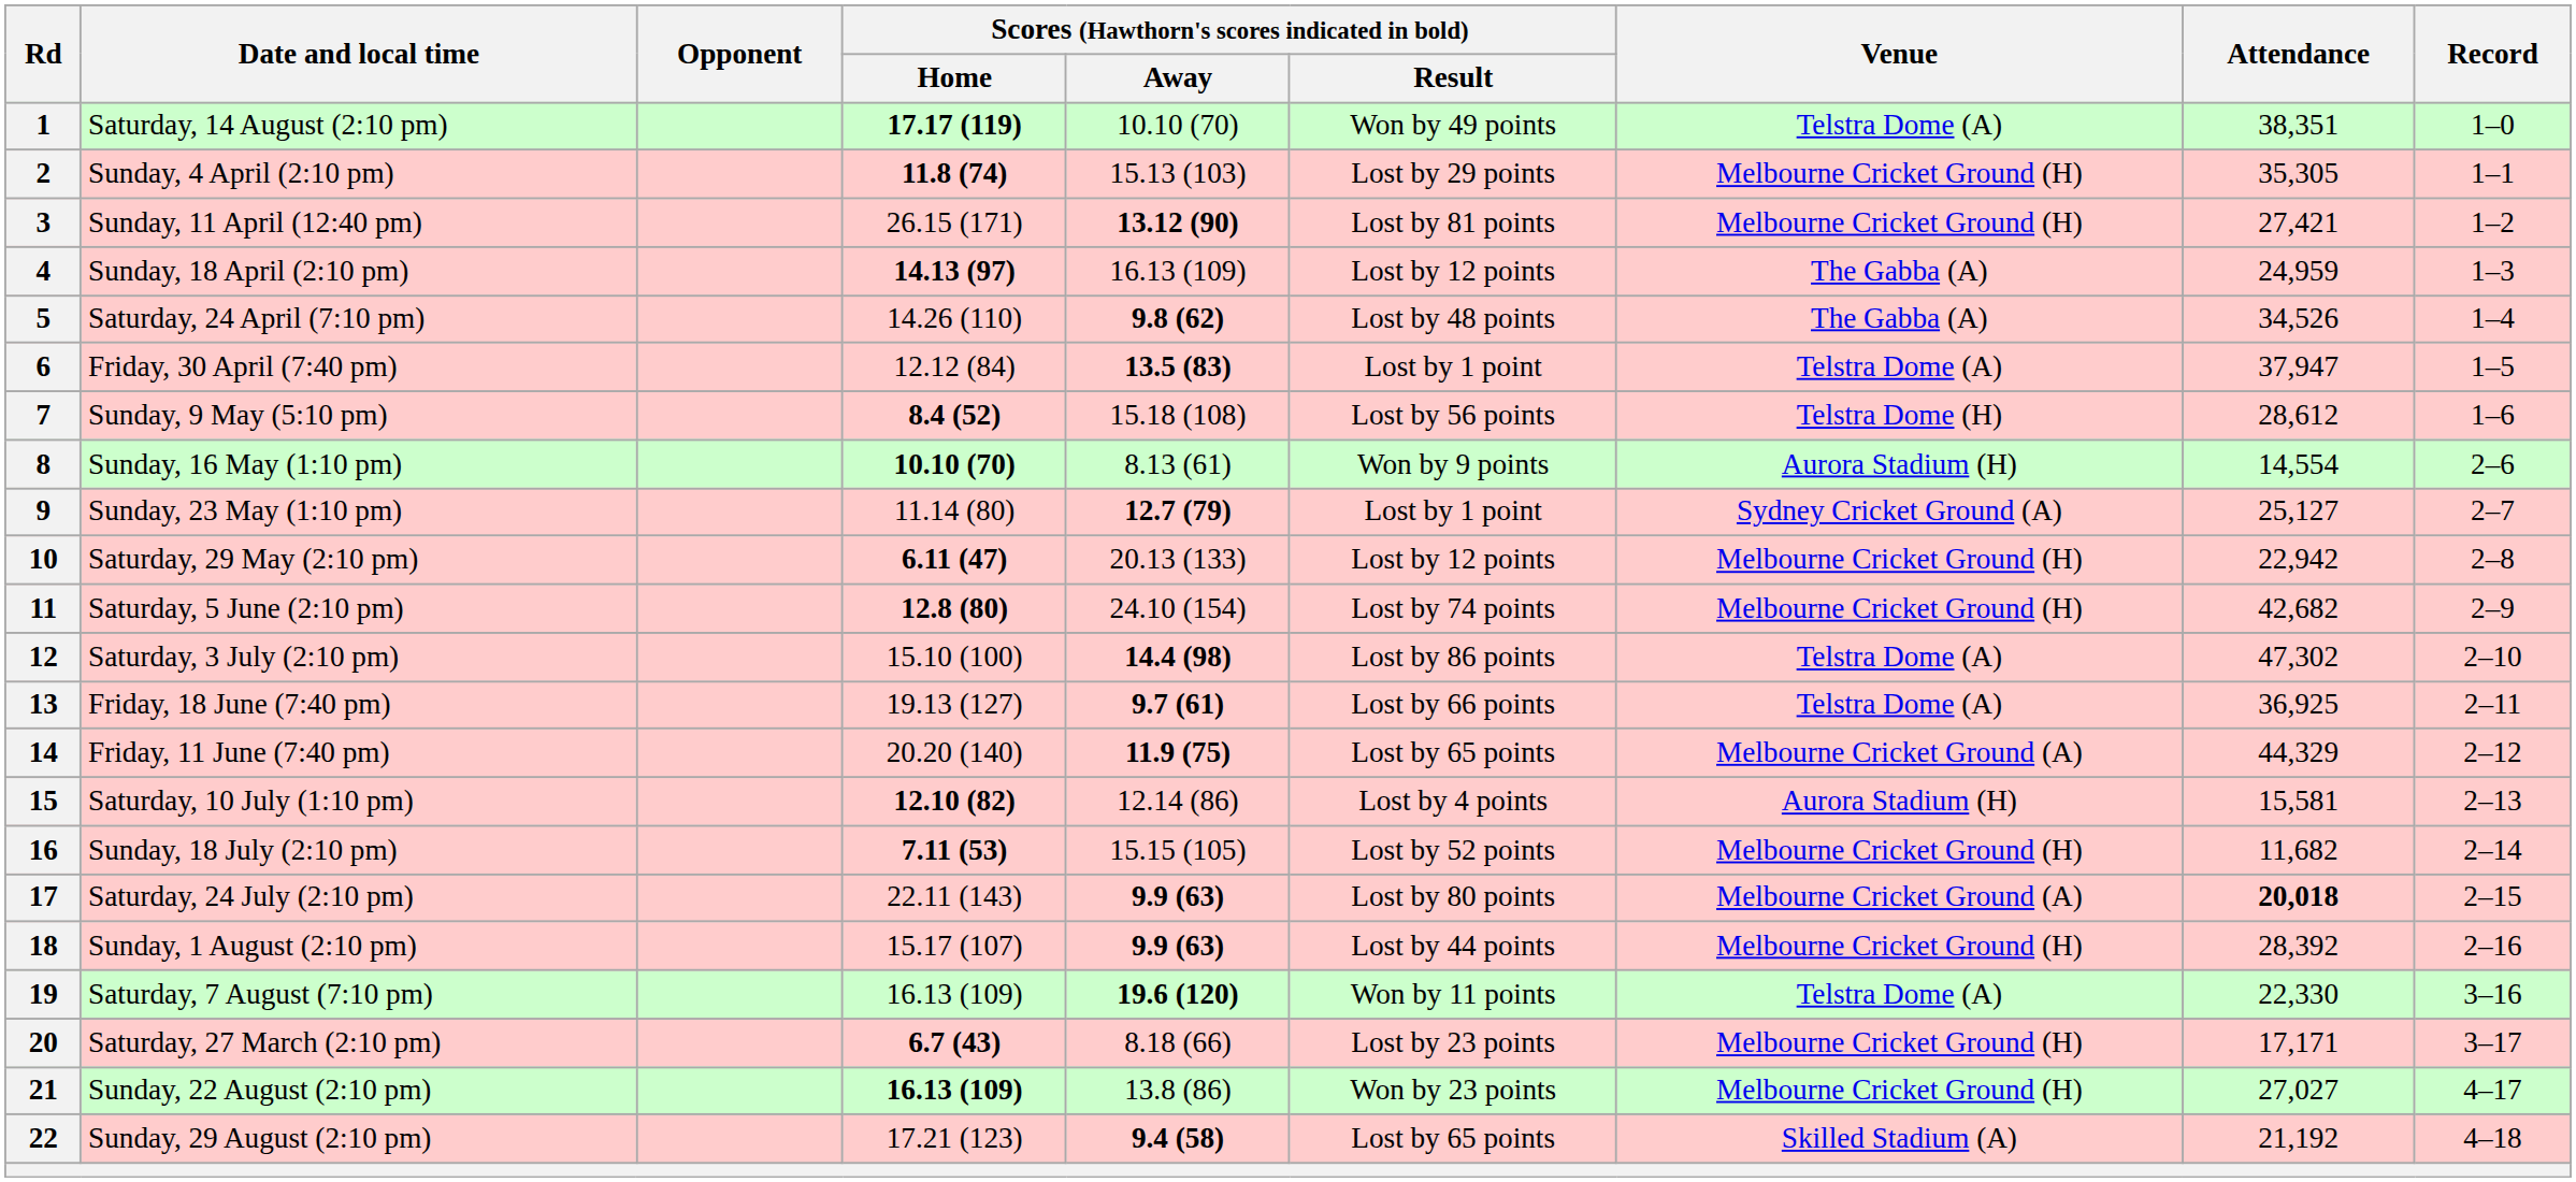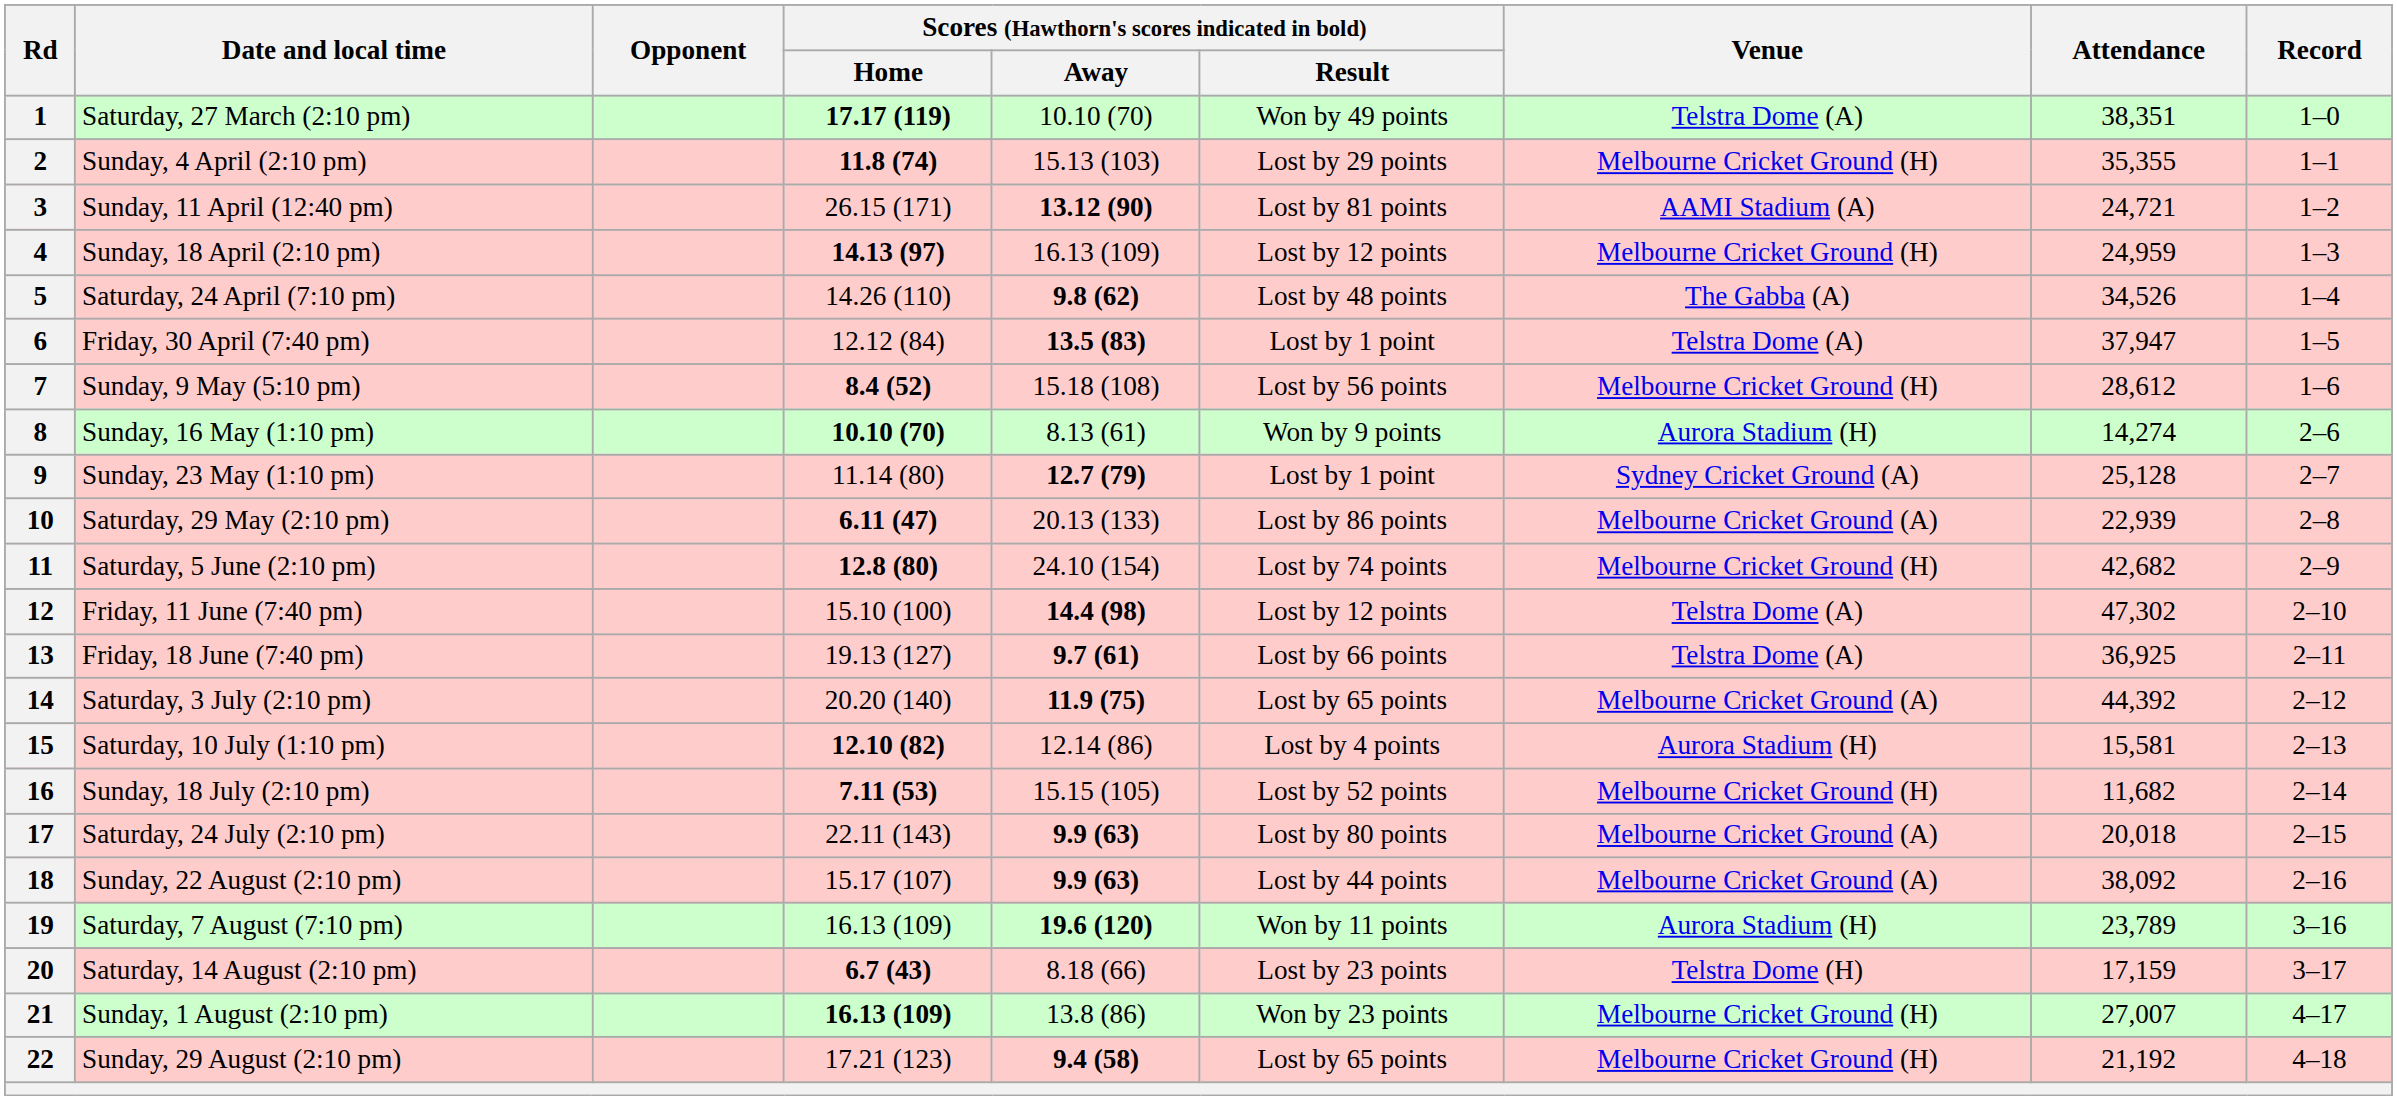1 | Date and local time: Saturday, 14 August (2:10 pm) -> Saturday, 27 March (2:10 pm)
2 | Attendance: 35,305 -> 35,355
3 | Venue: Melbourne Cricket Ground (H) -> AAMI Stadium (A)
3 | Attendance: 27,421 -> 24,721
4 | Venue: The Gabba (A) -> Melbourne Cricket Ground (H)
7 | Venue: Telstra Dome (H) -> Melbourne Cricket Ground (H)
8 | Attendance: 14,554 -> 14,274
9 | Attendance: 25,127 -> 25,128
10 | Scores (Hawthorn's scores indicated in bold) / Result: Lost by 12 points -> Lost by 86 points
10 | Venue: Melbourne Cricket Ground (H) -> Melbourne Cricket Ground (A)
10 | Attendance: 22,942 -> 22,939
12 | Date and local time: Saturday, 3 July (2:10 pm) -> Friday, 11 June (7:40 pm)
12 | Scores (Hawthorn's scores indicated in bold) / Result: Lost by 86 points -> Lost by 12 points
14 | Date and local time: Friday, 11 June (7:40 pm) -> Saturday, 3 July (2:10 pm)
14 | Attendance: 44,329 -> 44,392
17 | Attendance: bold -> normal
18 | Date and local time: Sunday, 1 August (2:10 pm) -> Sunday, 22 August (2:10 pm)
18 | Venue: Melbourne Cricket Ground (H) -> Melbourne Cricket Ground (A)
18 | Attendance: 28,392 -> 38,092
19 | Venue: Telstra Dome (A) -> Aurora Stadium (H)
19 | Attendance: 22,330 -> 23,789
20 | Date and local time: Saturday, 27 March (2:10 pm) -> Saturday, 14 August (2:10 pm)
20 | Venue: Melbourne Cricket Ground (H) -> Telstra Dome (H)
20 | Attendance: 17,171 -> 17,159
21 | Date and local time: Sunday, 22 August (2:10 pm) -> Sunday, 1 August (2:10 pm)
21 | Attendance: 27,027 -> 27,007
22 | Venue: Skilled Stadium (A) -> Melbourne Cricket Ground (H)
